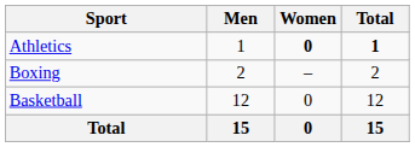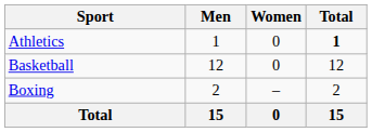Athletics | Women: bold -> normal
rows swapped: Basketball <-> Boxing
